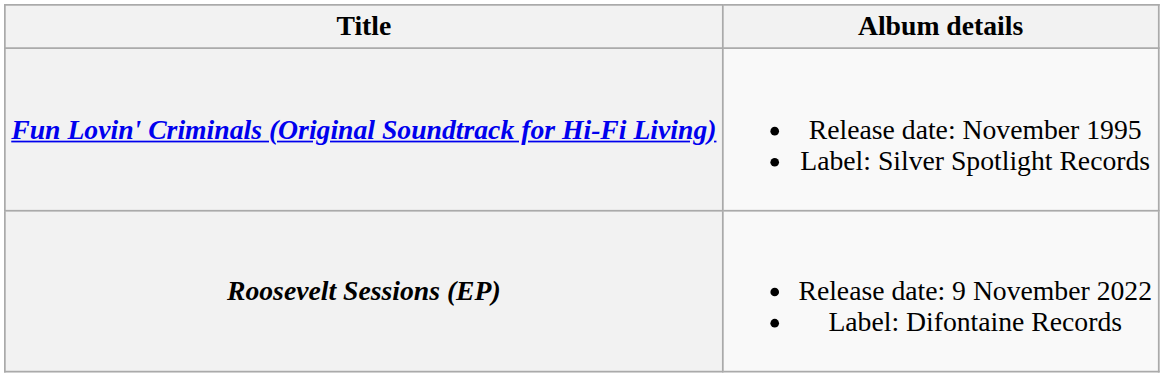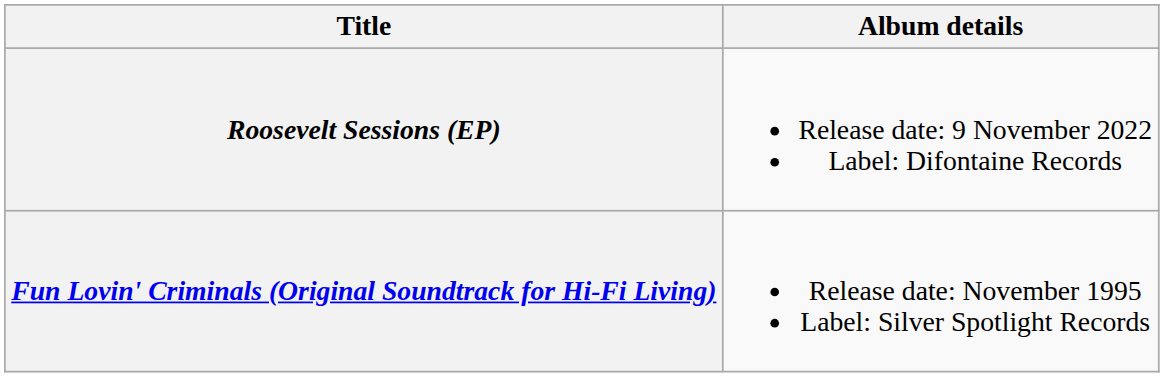rows swapped: Fun Lovin' Criminals (Original Soundtrack for Hi-Fi Living) <-> Roosevelt Sessions (EP)
